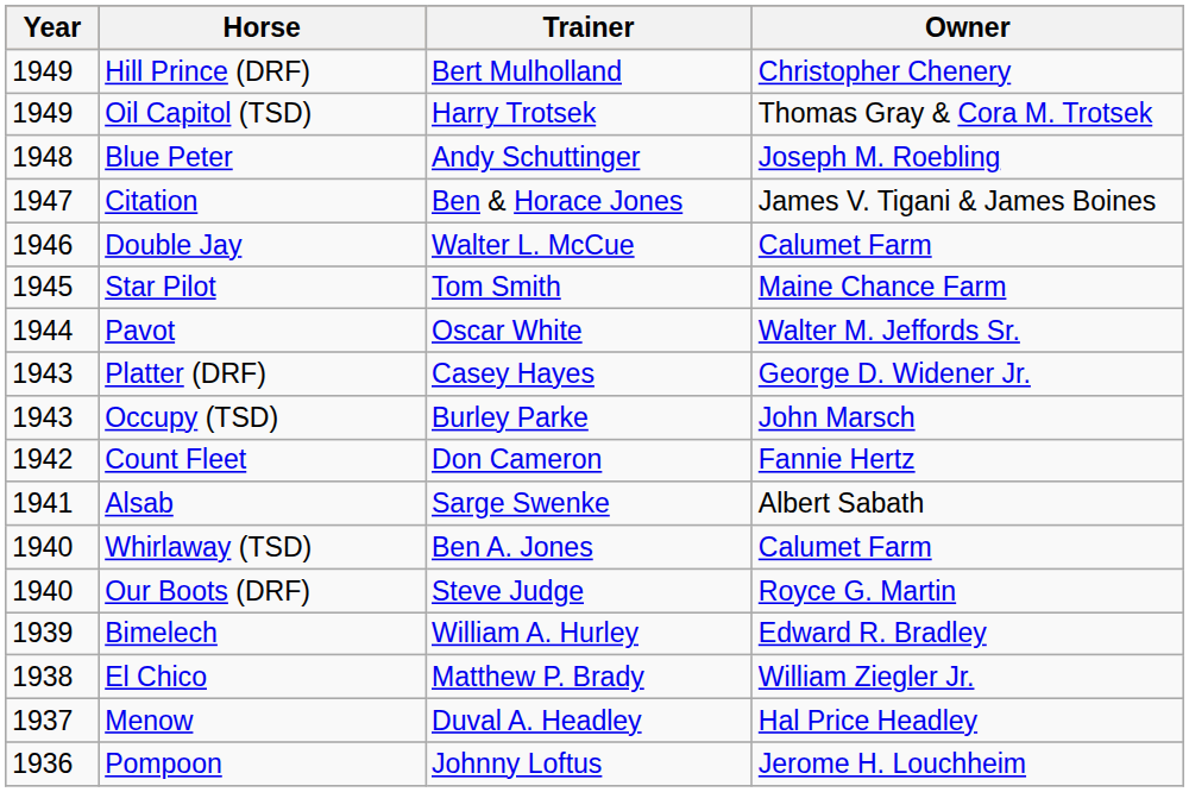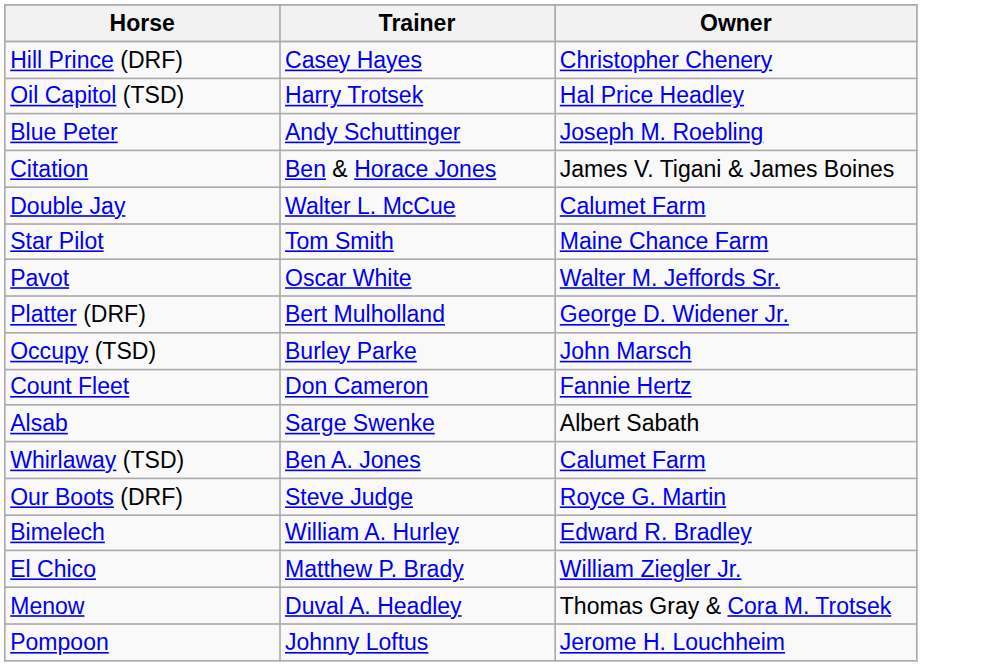- column: Year | 1949 | 1949 | 1948 | 1947 | 1946 | 1945 | 1944 | 1943 | 1943 | 1942 | 1941 | 1940 | 1940 | 1939 | 1938 | 1937 | 1936
Hill Prince (DRF) | Trainer: Bert Mulholland -> Casey Hayes
Oil Capitol (TSD) | Owner: Thomas Gray & Cora M. Trotsek -> Hal Price Headley
Platter (DRF) | Trainer: Casey Hayes -> Bert Mulholland
Menow | Owner: Hal Price Headley -> Thomas Gray & Cora M. Trotsek
